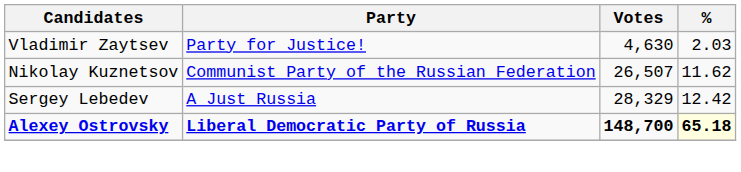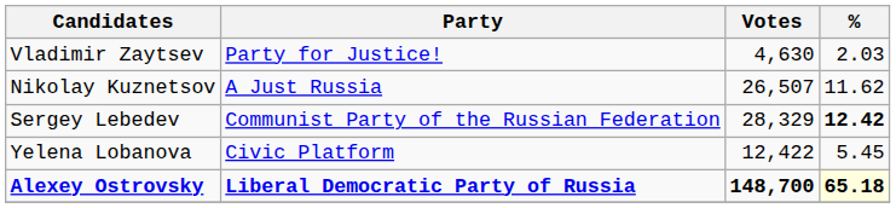Nikolay Kuznetsov | Party: Communist Party of the Russian Federation -> A Just Russia
Sergey Lebedev | Party: A Just Russia -> Communist Party of the Russian Federation
Sergey Lebedev | %: normal -> bold
+ row: Yelena Lobanova | Civic Platform | 12,422 | 5.45
